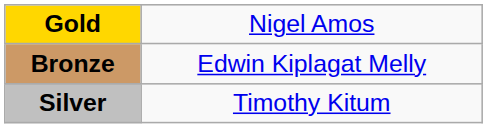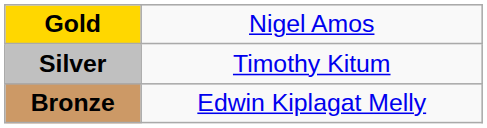rows swapped: Silver <-> Bronze
